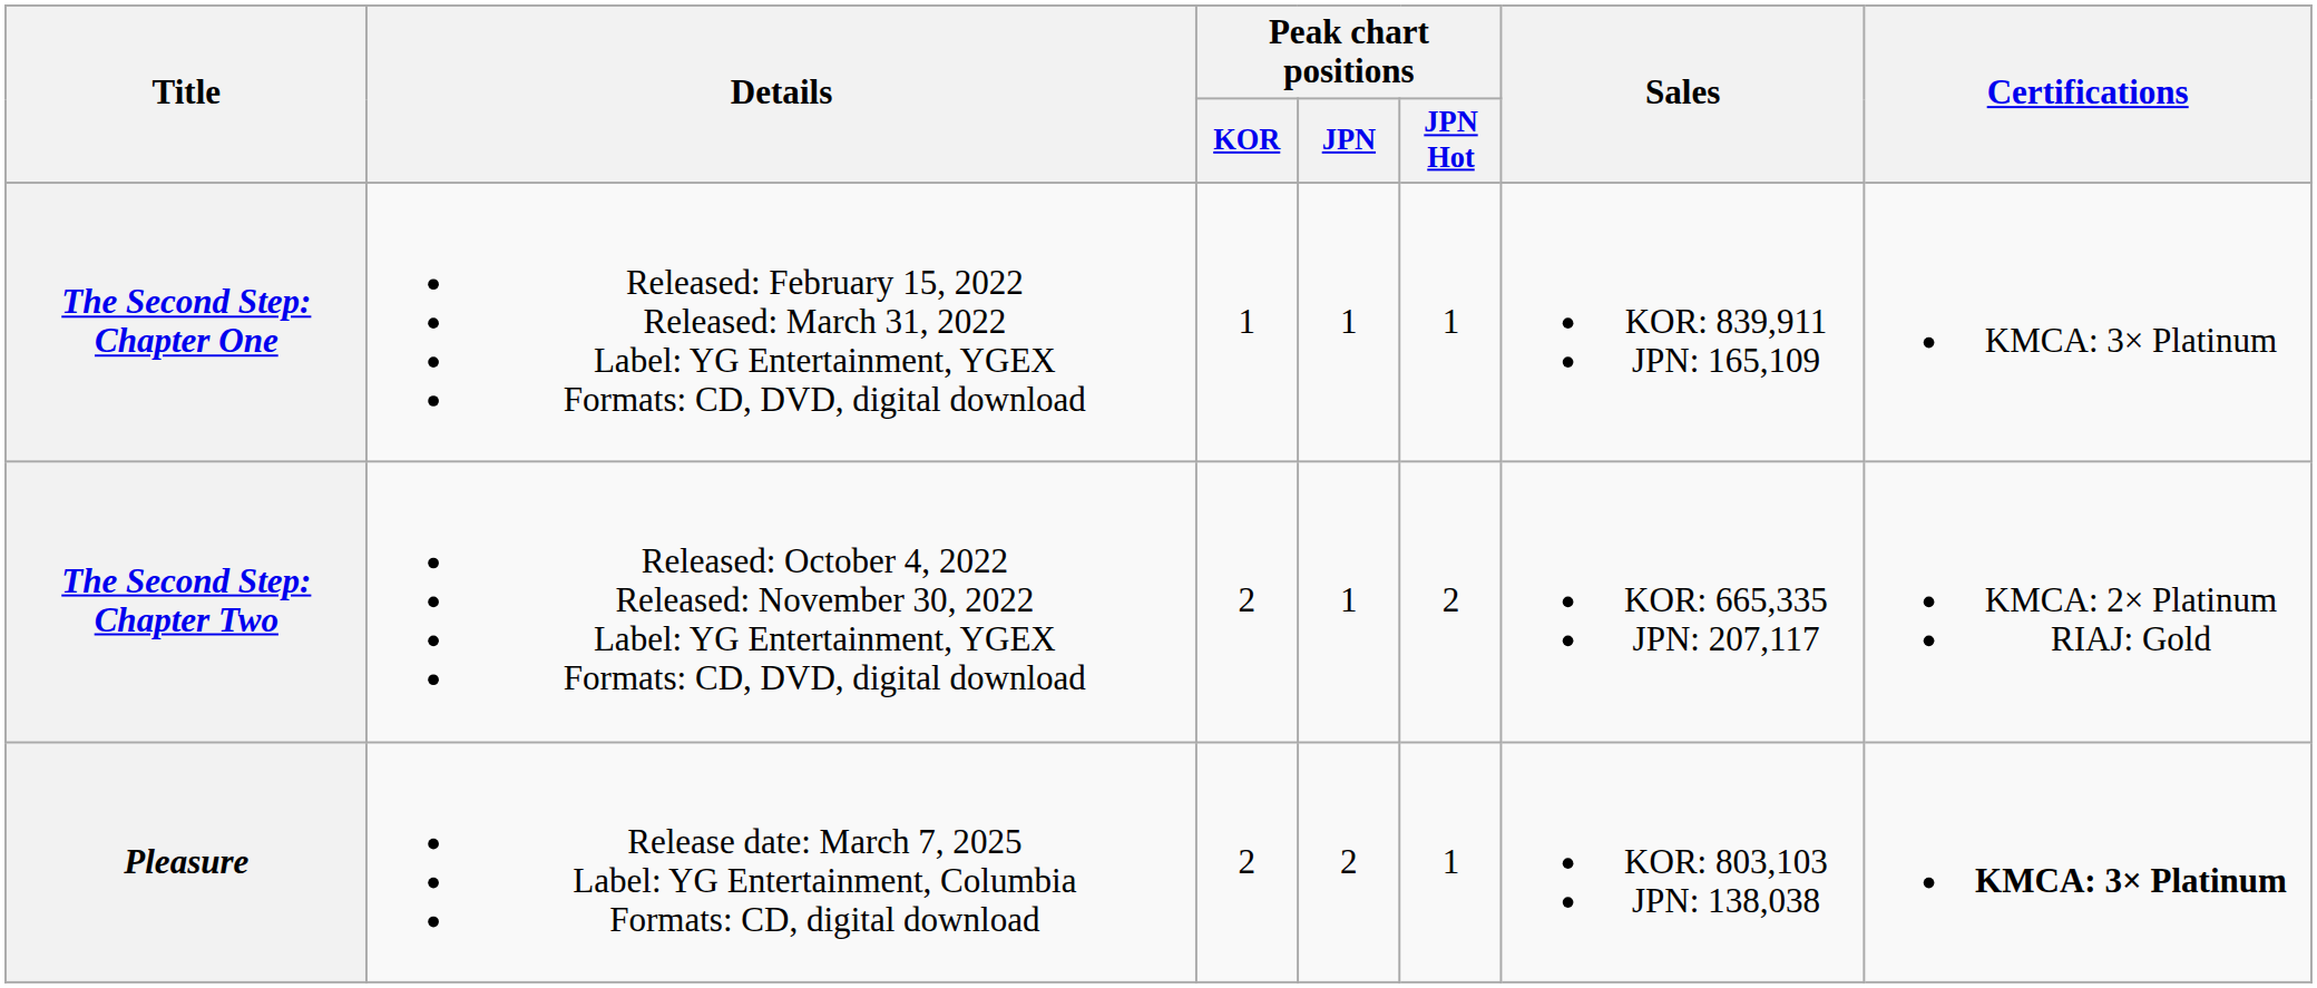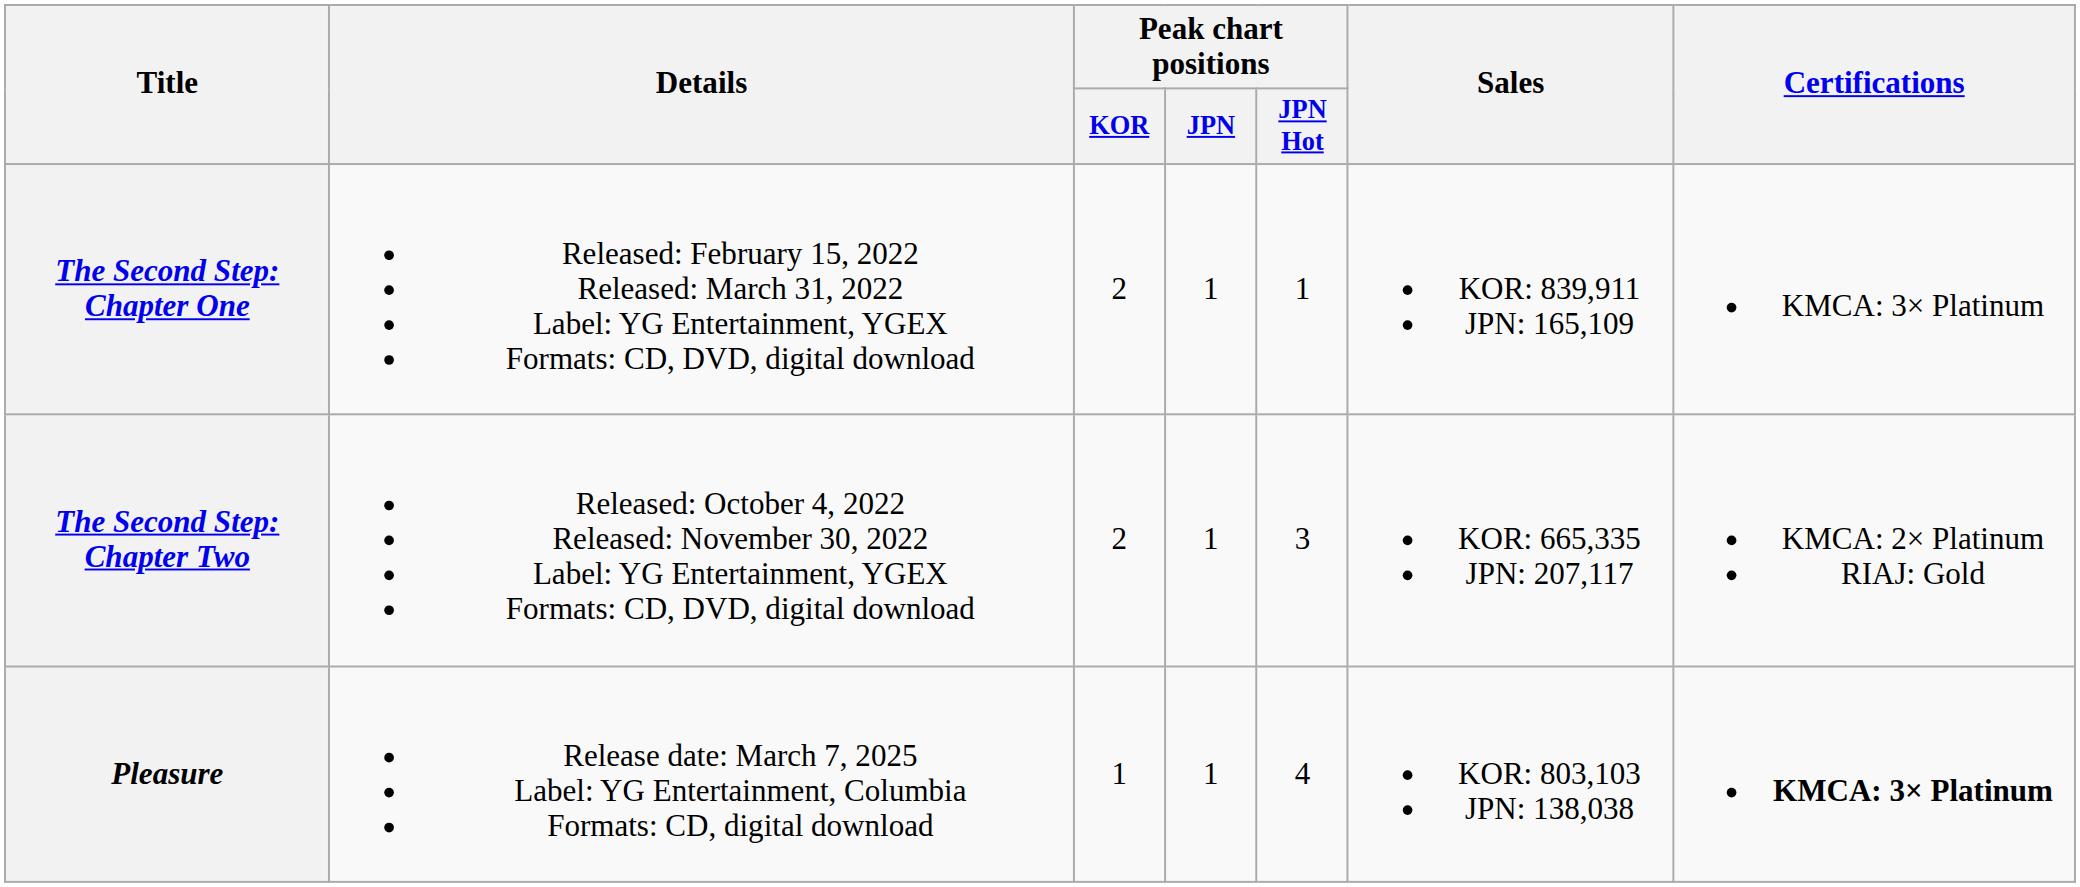The Second Step: Chapter One | Peak chart positions / KOR: 1 -> 2
The Second Step: Chapter Two | Peak chart positions / JPN Hot: 2 -> 3
Pleasure | Peak chart positions / KOR: 2 -> 1
Pleasure | Peak chart positions / JPN: 2 -> 1
Pleasure | Peak chart positions / JPN Hot: 1 -> 4
